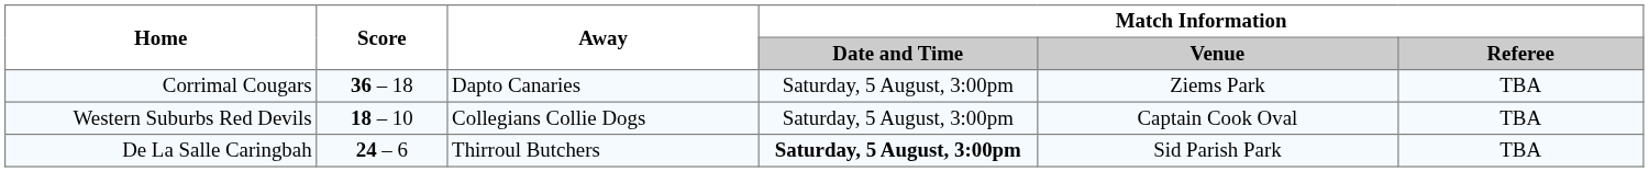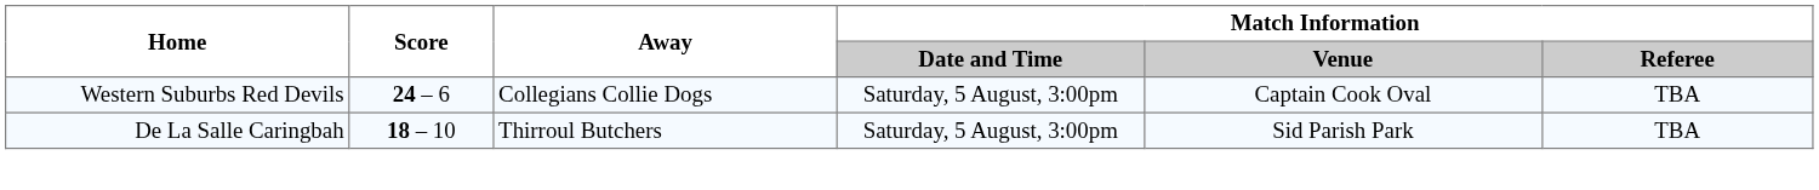- row: Corrimal Cougars | 36 – 18 | Dapto Canaries | Saturday, 5 August, 3:00pm | Ziems Park | TBA
Western Suburbs Red Devils | Score: 18 – 10 -> 24 – 6
De La Salle Caringbah | Score: 24 – 6 -> 18 – 10
De La Salle Caringbah | Match Information / Date and Time: bold -> normal
